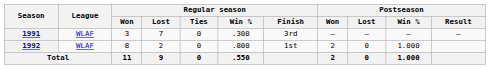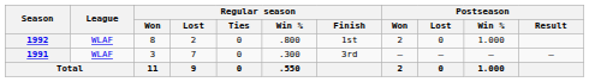rows swapped: 1991 <-> 1992
